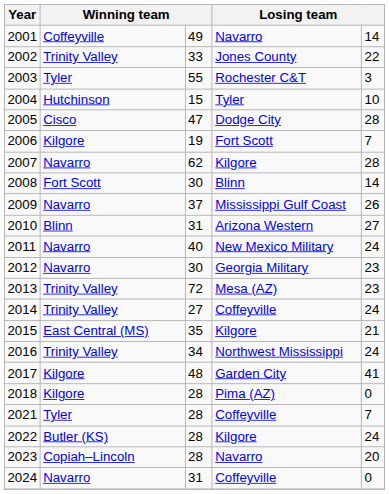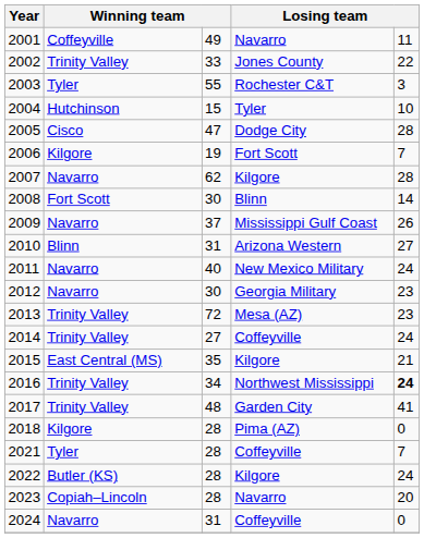2001 | column 5: 14 -> 11
2016 | column 5: normal -> bold
2017 | column 2: Kilgore -> Trinity Valley
